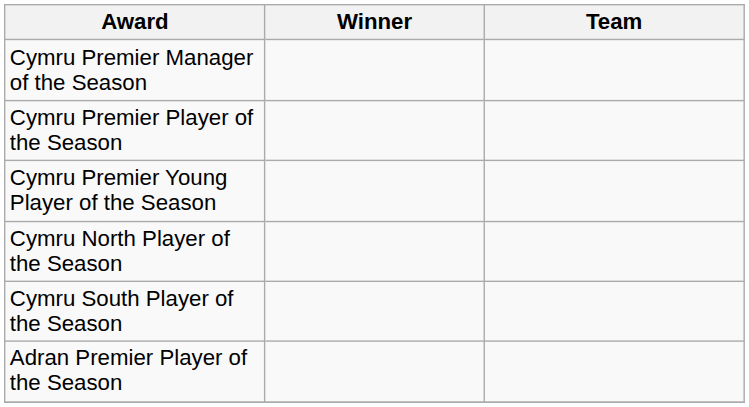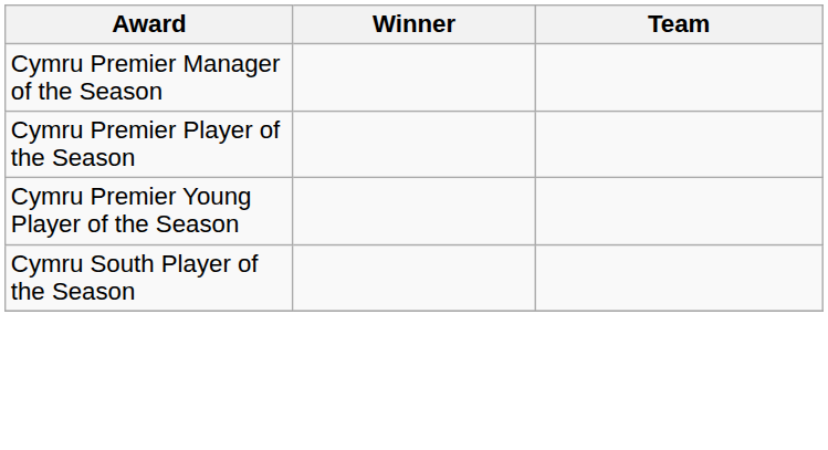- row: Cymru North Player of the Season
- row: Adran Premier Player of the Season
